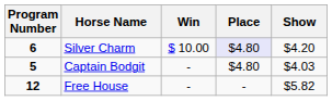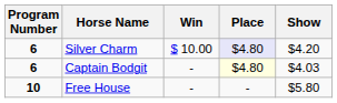Captain Bodgit | Program Number: 5 -> 6
Captain Bodgit | Place: no background -> lightyellow background
Free House | Program Number: 12 -> 10
Free House | Show: $5.82 -> $5.80
